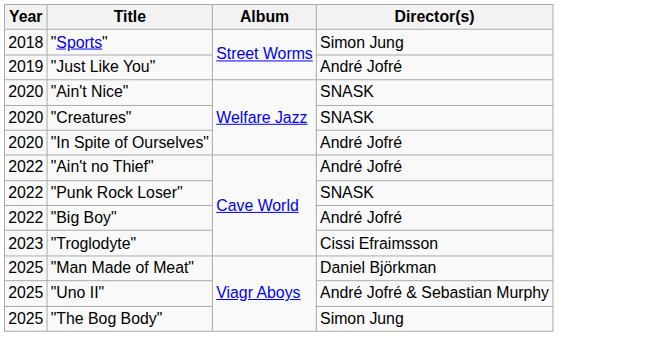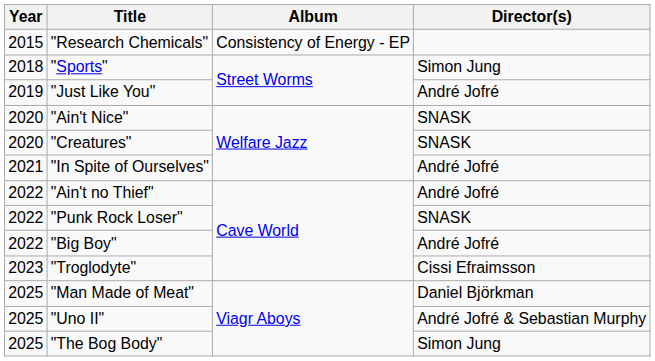+ row: 2015 | "Research Chemicals" | Consistency of Energy - EP
"In Spite of Ourselves" | Year: 2020 -> 2021
